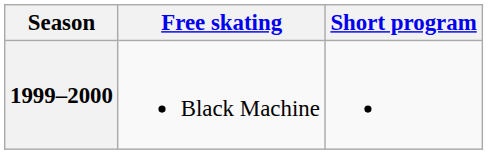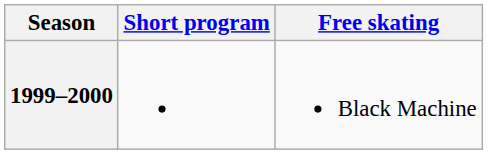columns swapped: Short program <-> Free skating
